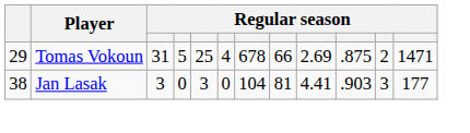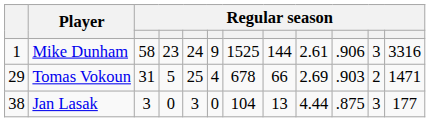+ row: 1 | Mike Dunham | 58 | 23 | 24 | 9 | 1525 | 144 | 2.61 | .906 | 3 | 3316
Tomas Vokoun | column 10: .875 -> .903
Jan Lasak | column 8: 81 -> 13
Jan Lasak | column 9: 4.41 -> 4.44
Jan Lasak | column 10: .903 -> .875
